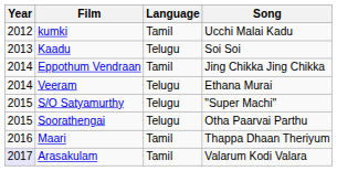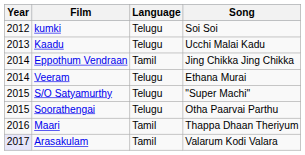kumki | Language: Tamil -> Telugu
kumki | Song: Ucchi Malai Kadu -> Soi Soi
Kaadu | Song: Soi Soi -> Ucchi Malai Kadu
